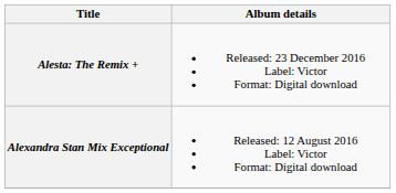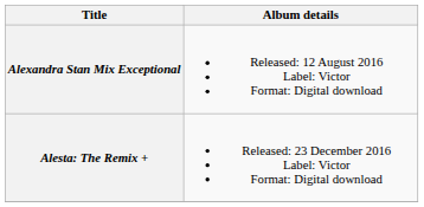rows swapped: Alexandra Stan Mix Exceptional <-> Alesta: The Remix +
